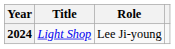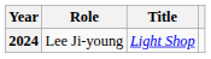columns swapped: Title <-> Role
